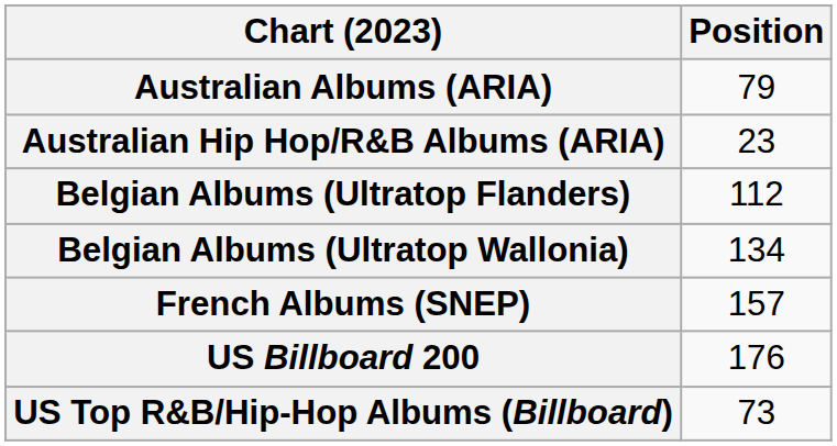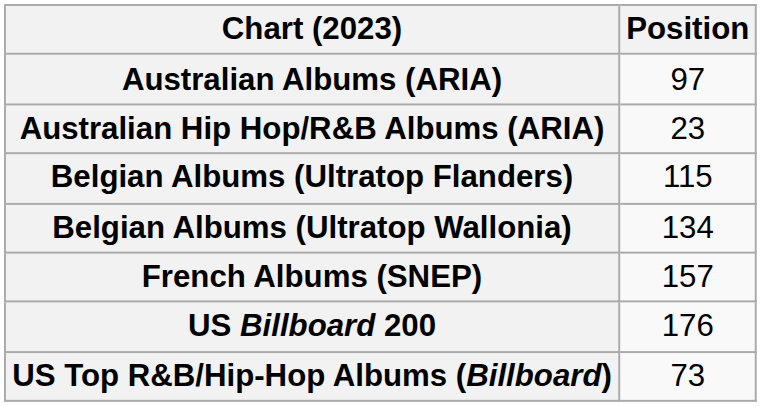Australian Albums (ARIA) | Position: 79 -> 97
Belgian Albums (Ultratop Flanders) | Position: 112 -> 115
